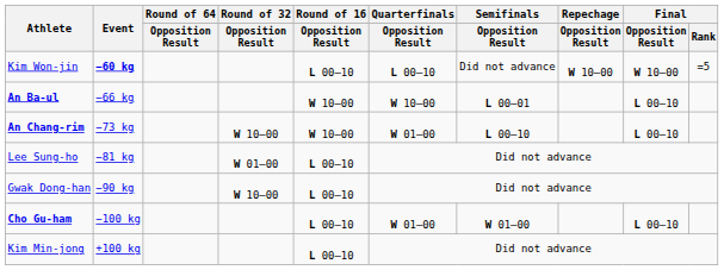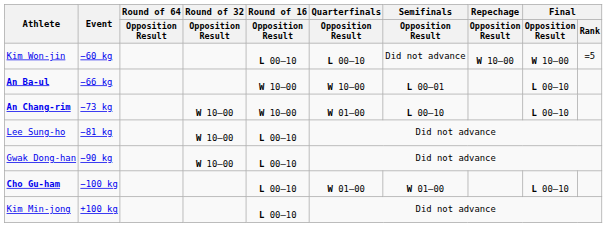Kim Won-jin | Event: bold -> normal
Lee Sung-ho | Round of 32 / Opposition Result: W 01–00 -> W 10–00
